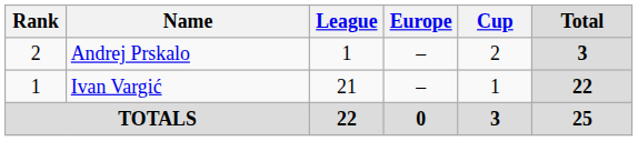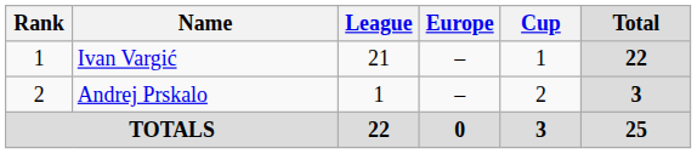rows swapped: Ivan Vargić <-> Andrej Prskalo
